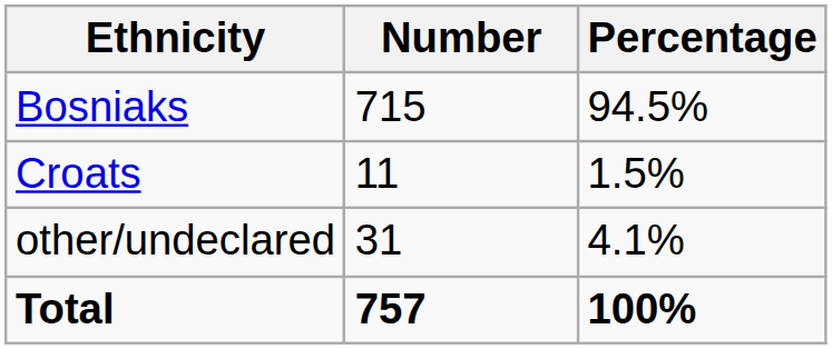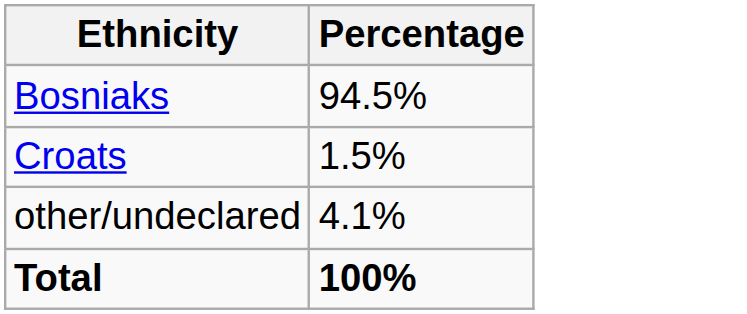- column: Number | 715 | 11 | 31 | 757
